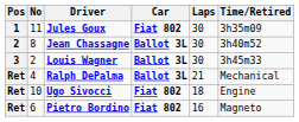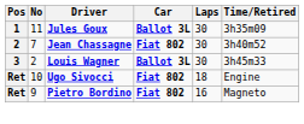Jules Goux | Car: Fiat 802 -> Ballot 3L
Jean Chassagne | No: 8 -> 7
Jean Chassagne | Car: Ballot 3L -> Fiat 802
- row: Ret | 4 | Ralph DePalma | Ballot 3L | 21 | Mechanical
Pietro Bordino | No: 6 -> 9
